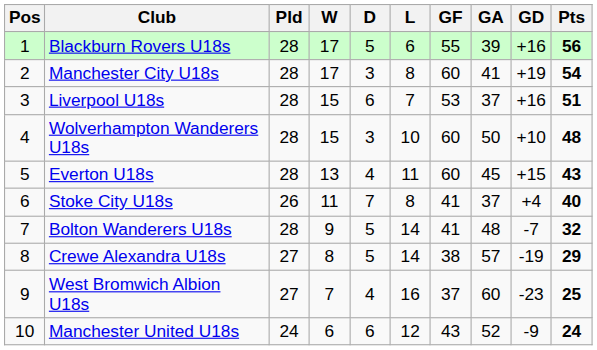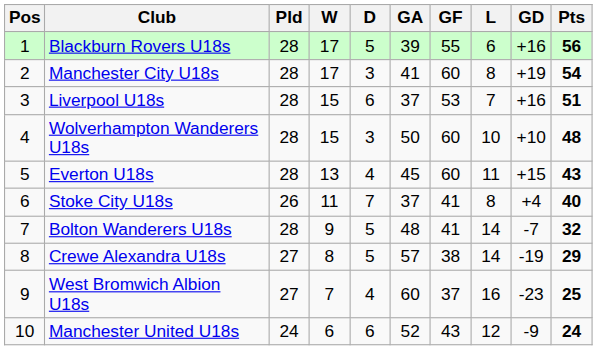columns swapped: L <-> GA
